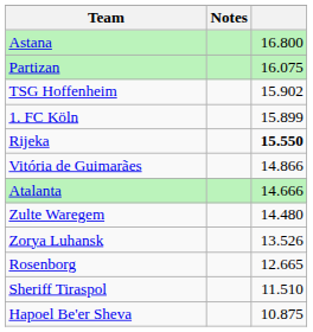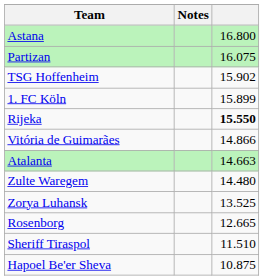Atalanta | column 3: 14.666 -> 14.663
Zorya Luhansk | column 3: 13.526 -> 13.525
